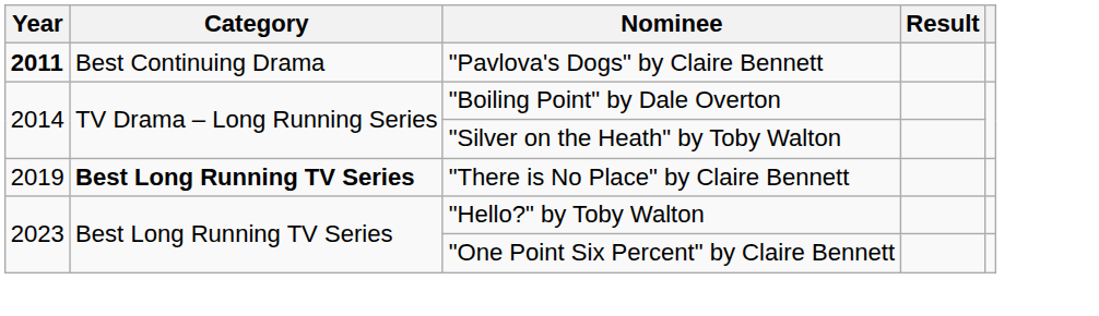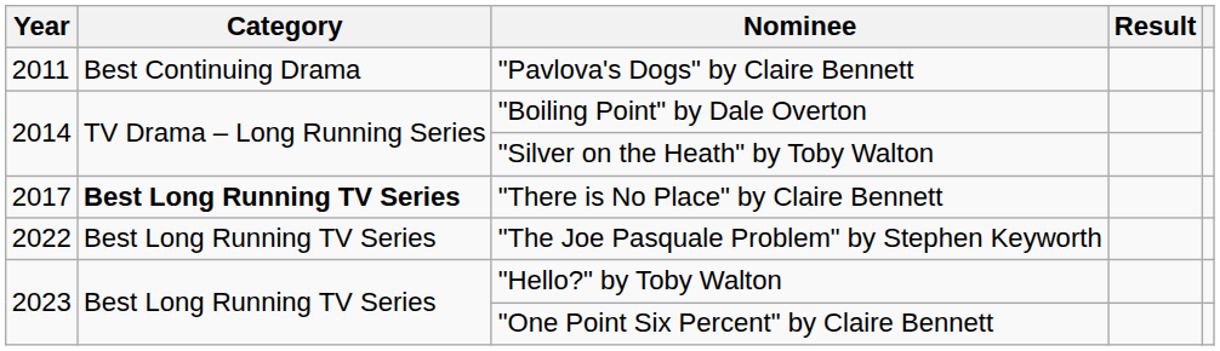"Pavlova's Dogs" by Claire Bennett | Year: bold -> normal
"There is No Place" by Claire Bennett | Year: 2019 -> 2017
+ row: 2022 | Best Long Running TV Series | "The Joe Pasquale Problem" by Stephen Keyworth
